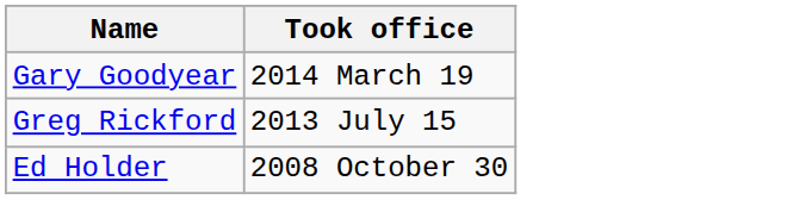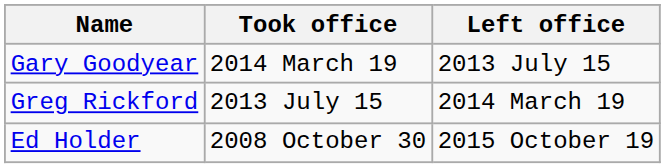+ column: Left office | 2013 July 15 | 2014 March 19 | 2015 October 19
